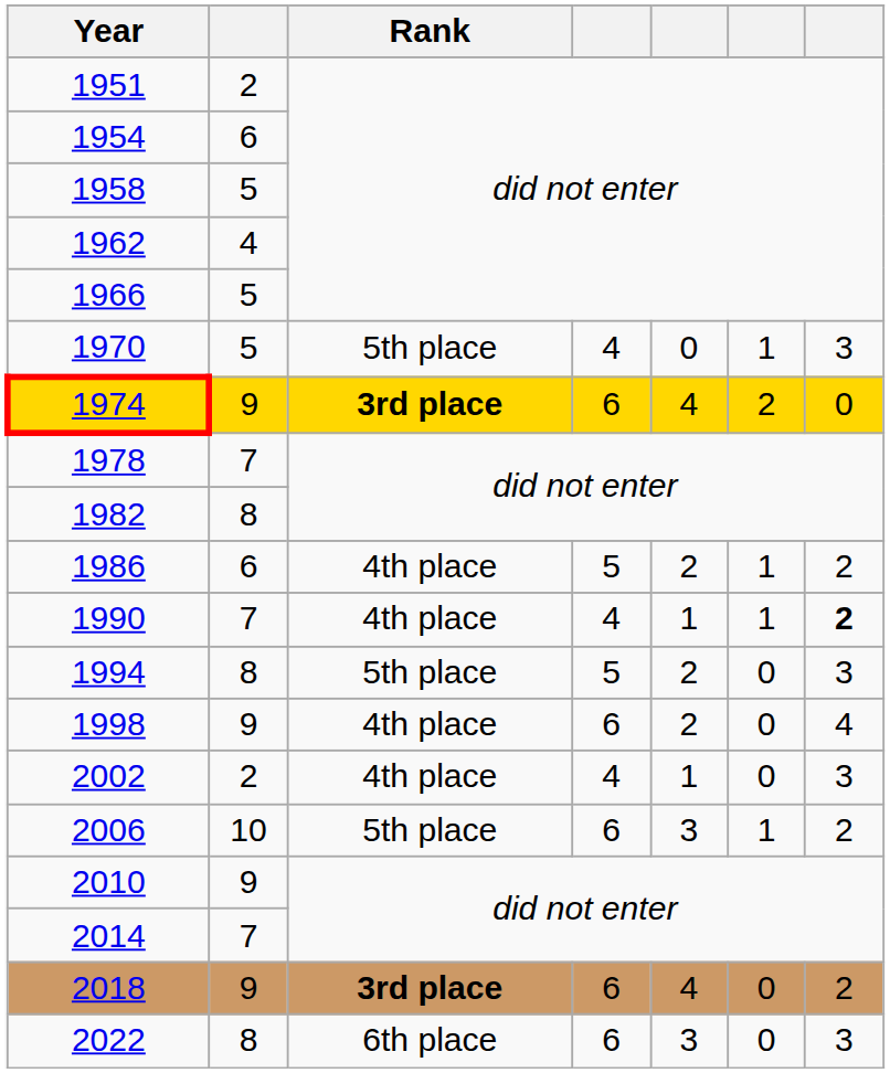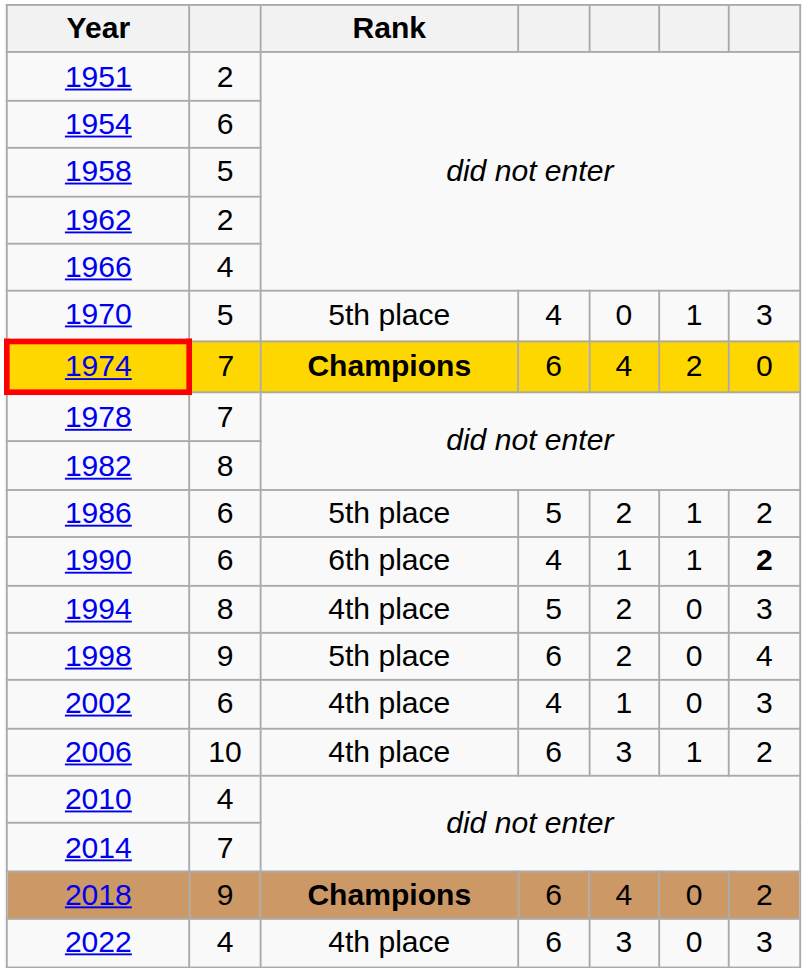1962 | column 2: 4 -> 2
1966 | column 2: 5 -> 4
1974 | column 2: 9 -> 7
1974 | Rank: 3rd place -> Champions
1986 | Rank: 4th place -> 5th place
1990 | column 2: 7 -> 6
1990 | Rank: 4th place -> 6th place
1994 | Rank: 5th place -> 4th place
1998 | Rank: 4th place -> 5th place
2002 | column 2: 2 -> 6
2006 | Rank: 5th place -> 4th place
2010 | column 2: 9 -> 4
2018 | Rank: 3rd place -> Champions
2022 | column 2: 8 -> 4
2022 | Rank: 6th place -> 4th place
